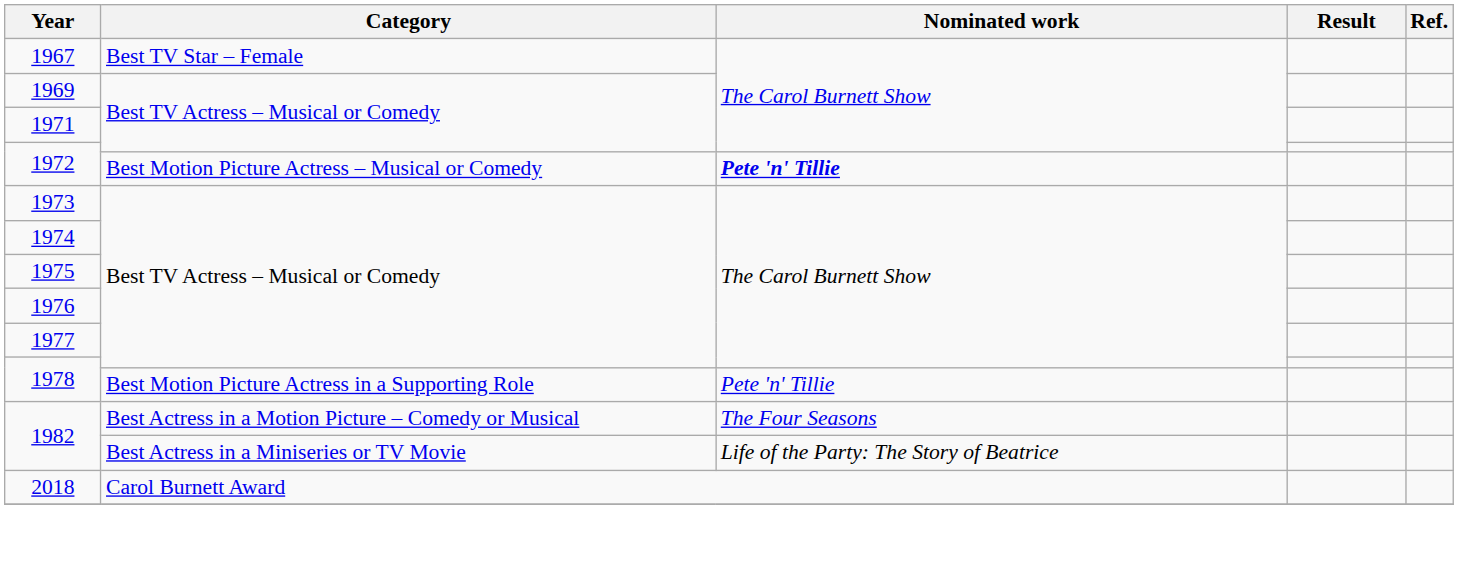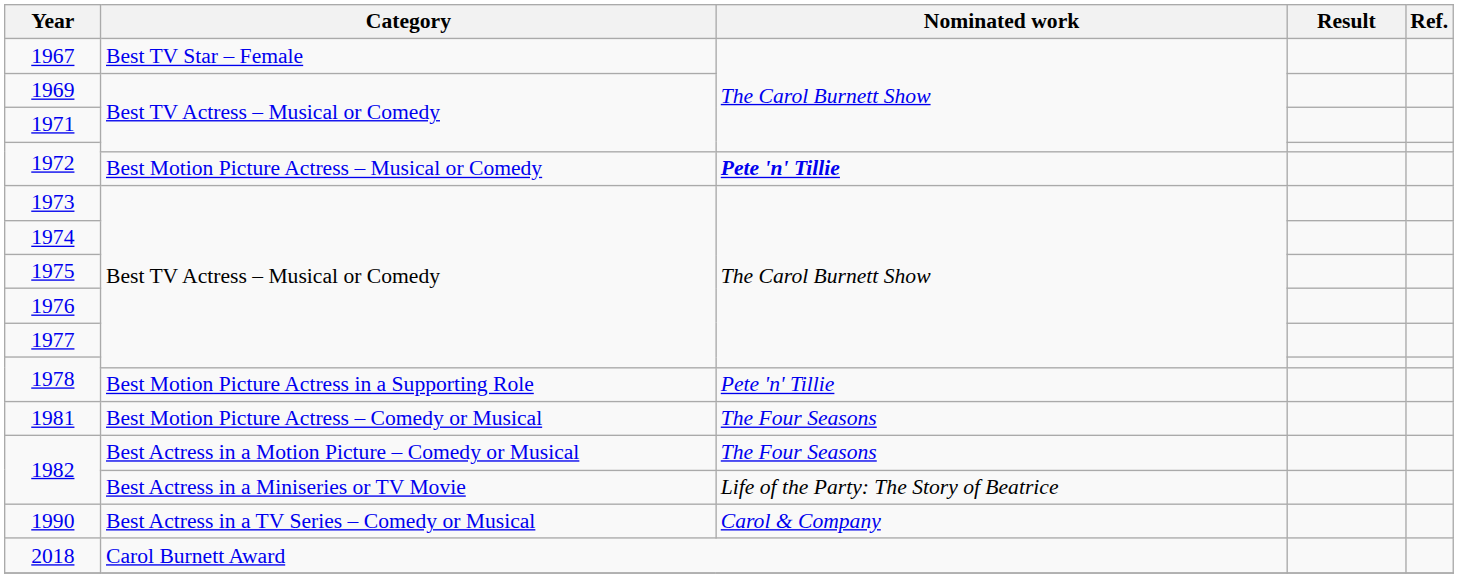+ row: 1981 | Best Motion Picture Actress – Comedy or Musical | The Four Seasons
+ row: 1990 | Best Actress in a TV Series – Comedy or Musical | Carol & Company
